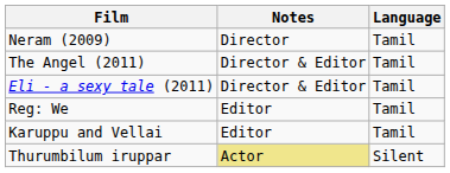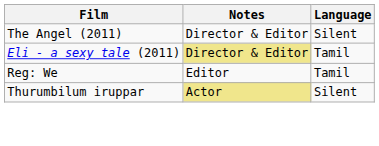- row: Neram (2009) | Director | Tamil
The Angel (2011) | Language: Tamil -> Silent
Eli - a sexy tale (2011) | Notes: no background -> khaki background
- row: Karuppu and Vellai | Editor | Tamil
